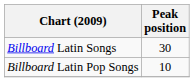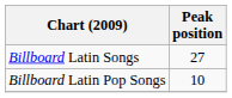Billboard Latin Songs | Peak position: 30 -> 27
